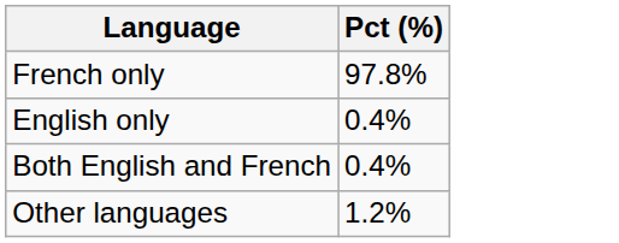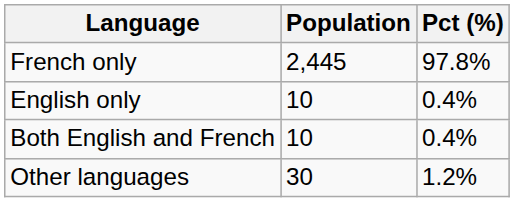+ column: Population | 2,445 | 10 | 10 | 30
